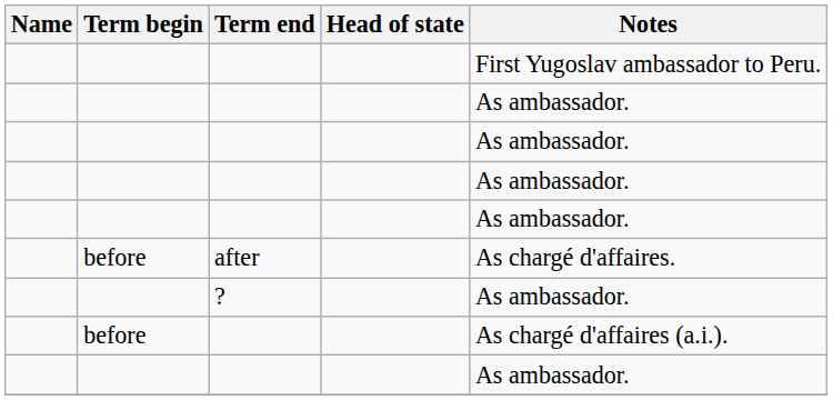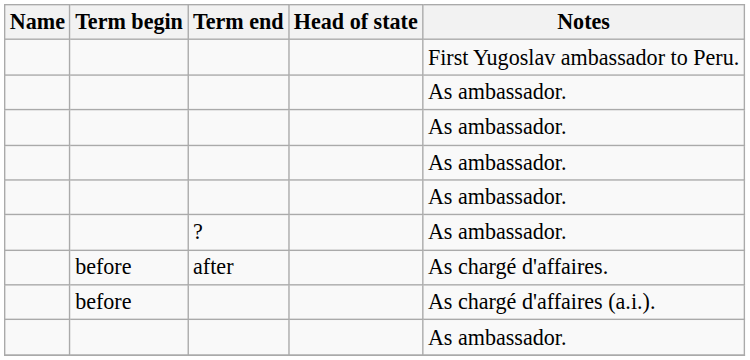rows swapped: ? <-> after
